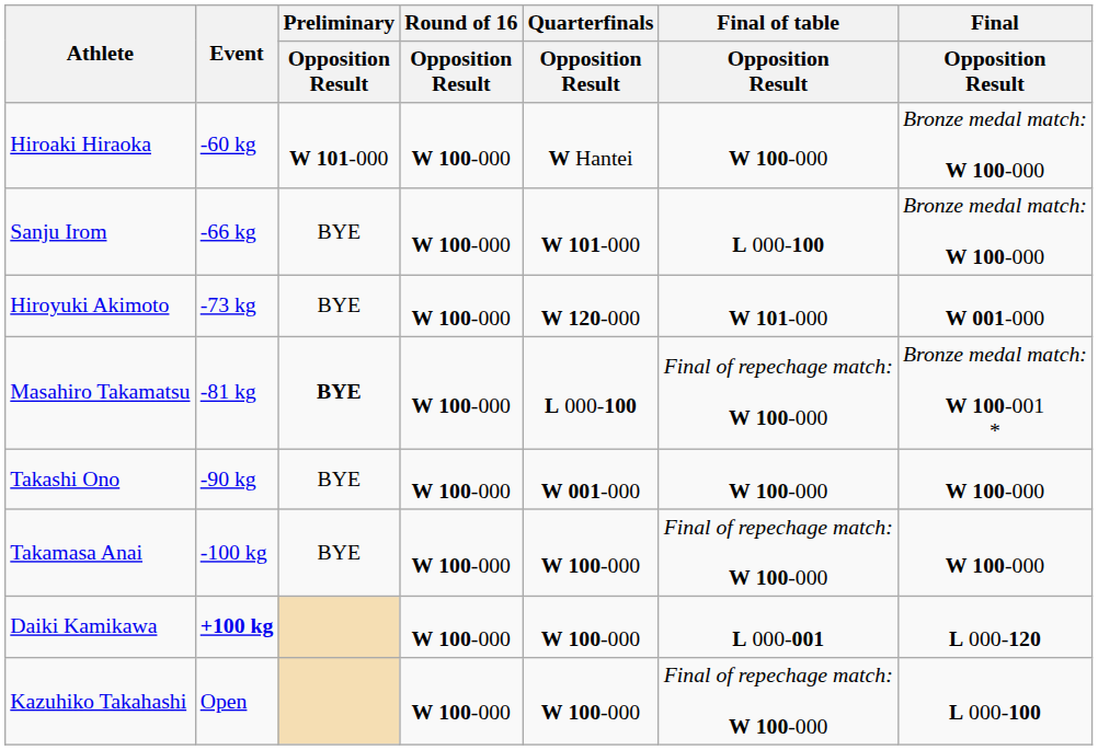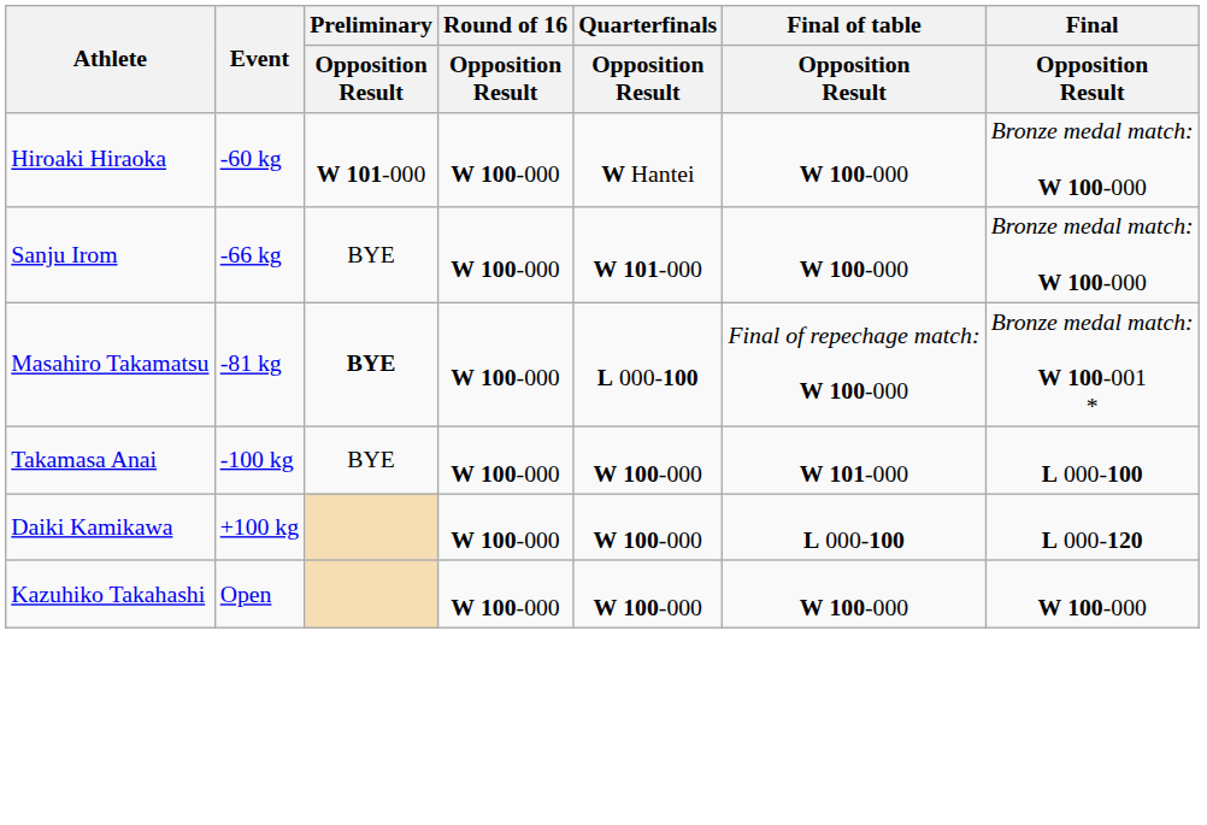Sanju Irom | Final of table / Opposition Result: L 000-100 -> W 100-000
- row: Hiroyuki Akimoto | -73 kg | BYE | W 100-000 | W 120-000 | W 101-000 | W 001-000
- row: Takashi Ono | -90 kg | BYE | W 100-000 | W 001-000 | W 100-000 | W 100-000
Takamasa Anai | Final of table / Opposition Result: Final of repechage match: W 100-000 -> W 101-000
Takamasa Anai | Final / Opposition Result: W 100-000 -> L 000-100
Daiki Kamikawa | Event: bold -> normal
Daiki Kamikawa | Final of table / Opposition Result: L 000-001 -> L 000-100
Kazuhiko Takahashi | Final of table / Opposition Result: Final of repechage match: W 100-000 -> W 100-000
Kazuhiko Takahashi | Final / Opposition Result: L 000-100 -> W 100-000
